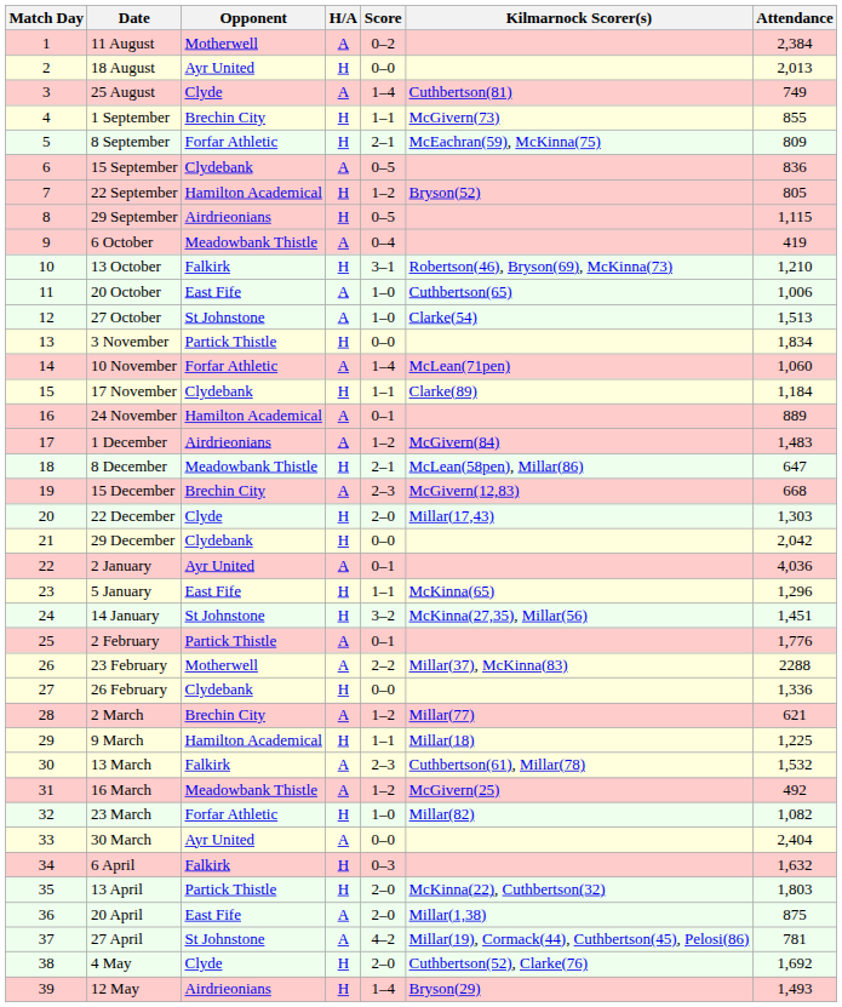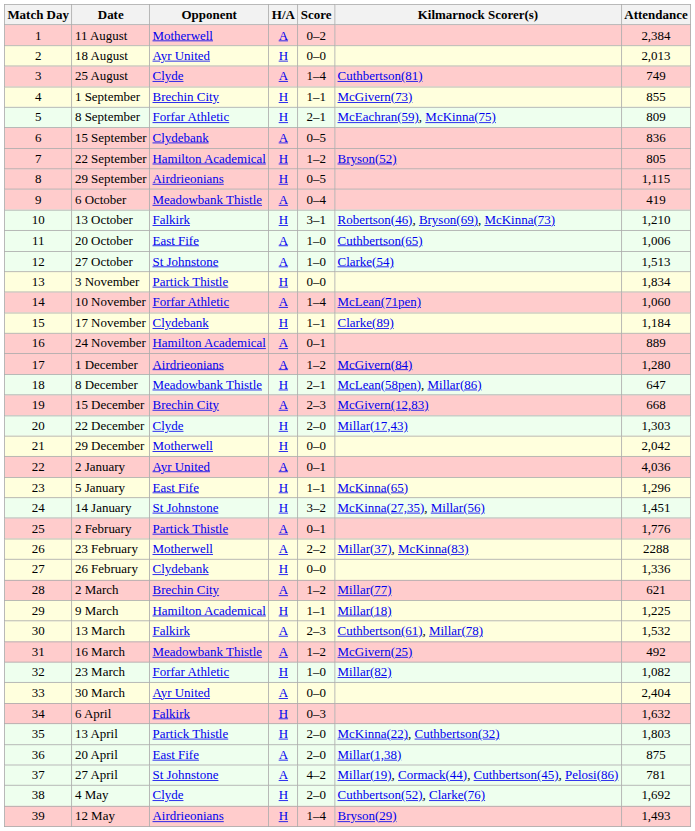1 December | Attendance: 1,483 -> 1,280
29 December | Opponent: Clydebank -> Motherwell
